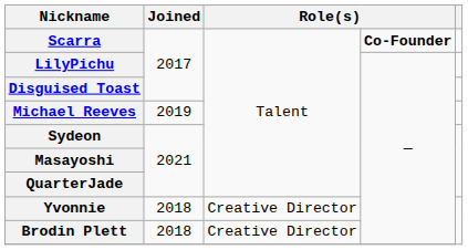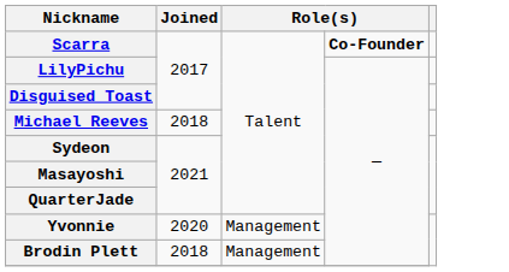Michael Reeves | Joined: 2019 -> 2018
Yvonnie | Joined: 2018 -> 2020
Yvonnie | column 3: Creative Director -> Management
Brodin Plett | column 3: Creative Director -> Management
